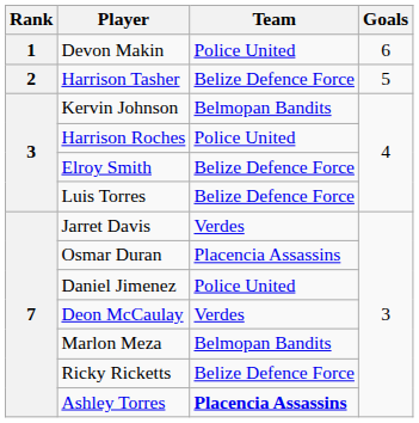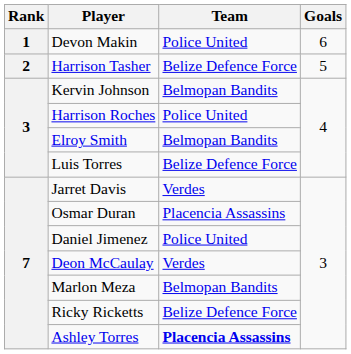Elroy Smith | Team: Belize Defence Force -> Belmopan Bandits
